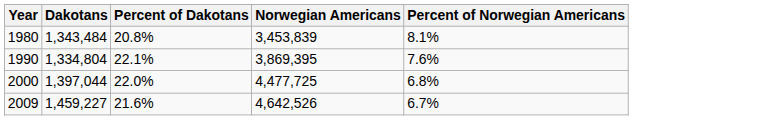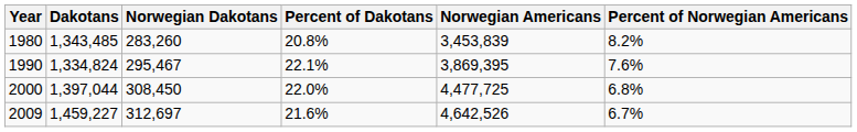+ column: Norwegian Dakotans | 283,260 | 295,467 | 308,450 | 312,697
1980 | Dakotans: 1,343,484 -> 1,343,485
1980 | Percent of Norwegian Americans: 8.1% -> 8.2%
1990 | Dakotans: 1,334,804 -> 1,334,824
